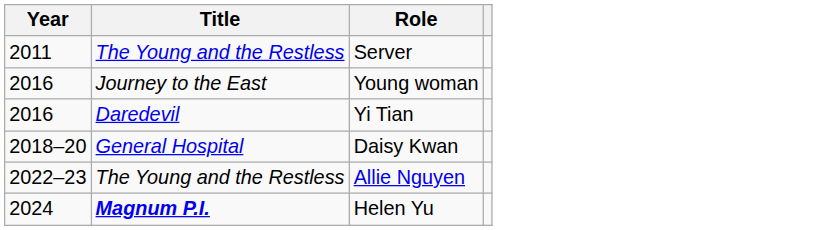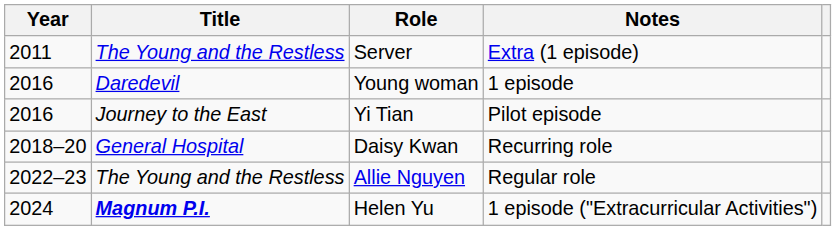+ column: Notes | Extra (1 episode) | 1 episode | Pilot episode | Recurring role | Regular role | 1 episode ("Extracurricular Activities")
Young woman | Title: Journey to the East -> Daredevil
Yi Tian | Title: Daredevil -> Journey to the East
